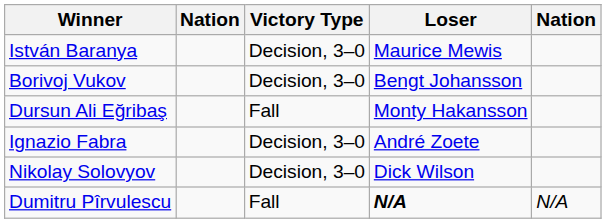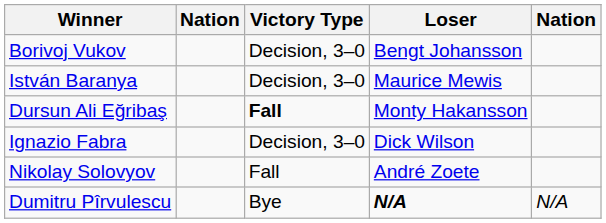rows swapped: Borivoj Vukov <-> István Baranya
Dursun Ali Eğribaş | Victory Type: normal -> bold
Ignazio Fabra | Loser: André Zoete -> Dick Wilson
Nikolay Solovyov | Victory Type: Decision, 3–0 -> Fall
Nikolay Solovyov | Loser: Dick Wilson -> André Zoete
Dumitru Pîrvulescu | Victory Type: Fall -> Bye
